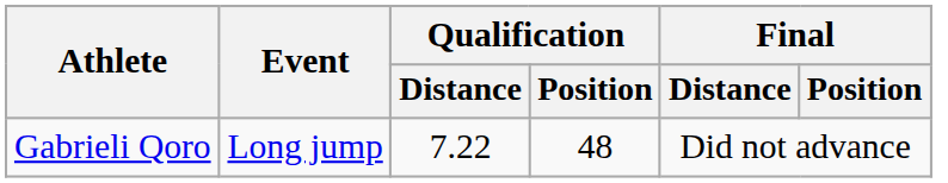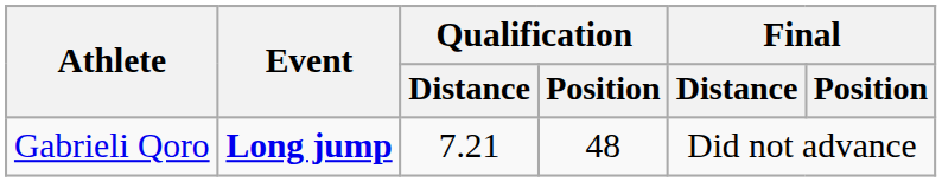Gabrieli Qoro | Event: normal -> bold
Gabrieli Qoro | Qualification / Distance: 7.22 -> 7.21
